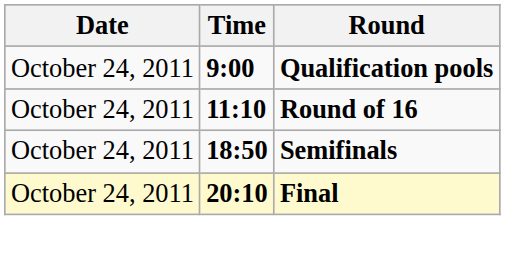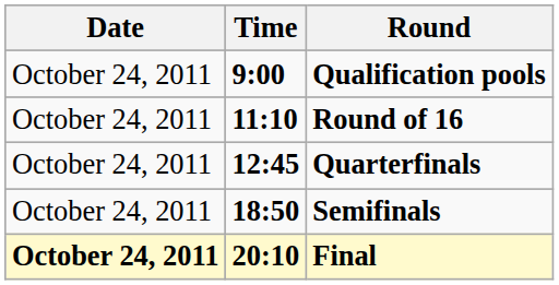+ row: October 24, 2011 | 12:45 | Quarterfinals
Final | Date: normal -> bold
